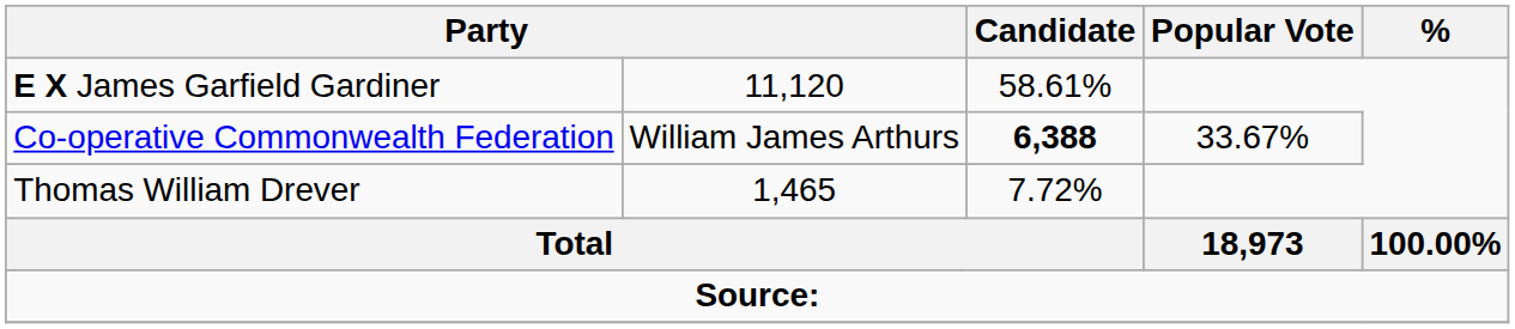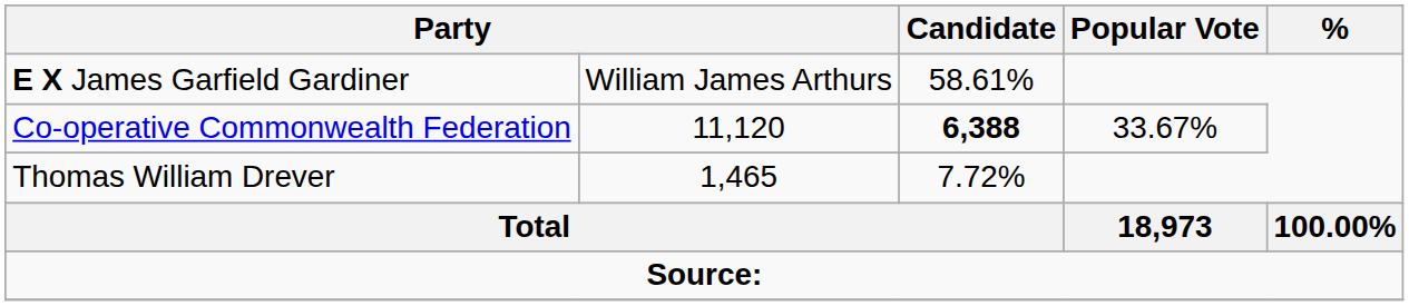E X James Garfield Gardiner | column 2: 11,120 -> William James Arthurs
Co-operative Commonwealth Federation | column 2: William James Arthurs -> 11,120
